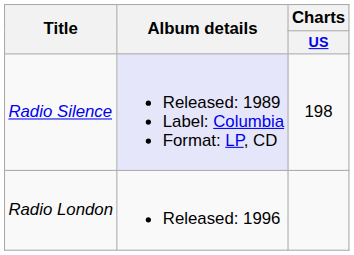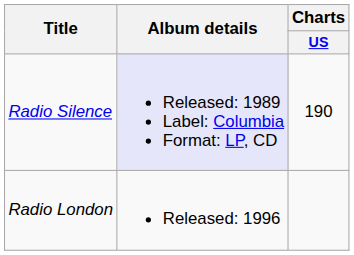Radio Silence | Charts / US: 198 -> 190
